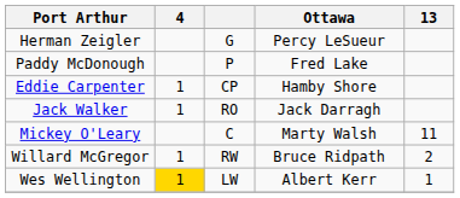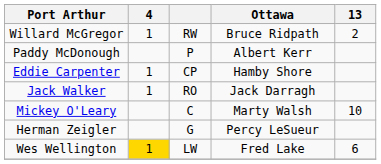rows swapped: Herman Zeigler <-> Willard McGregor
Paddy McDonough | Ottawa: Fred Lake -> Albert Kerr
Mickey O'Leary | 13: 11 -> 10
Wes Wellington | Ottawa: Albert Kerr -> Fred Lake
Wes Wellington | 13: 1 -> 6
